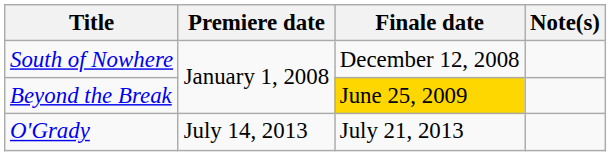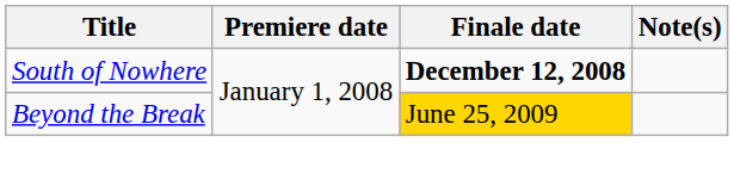South of Nowhere | Finale date: normal -> bold
- row: O'Grady | July 14, 2013 | July 21, 2013
